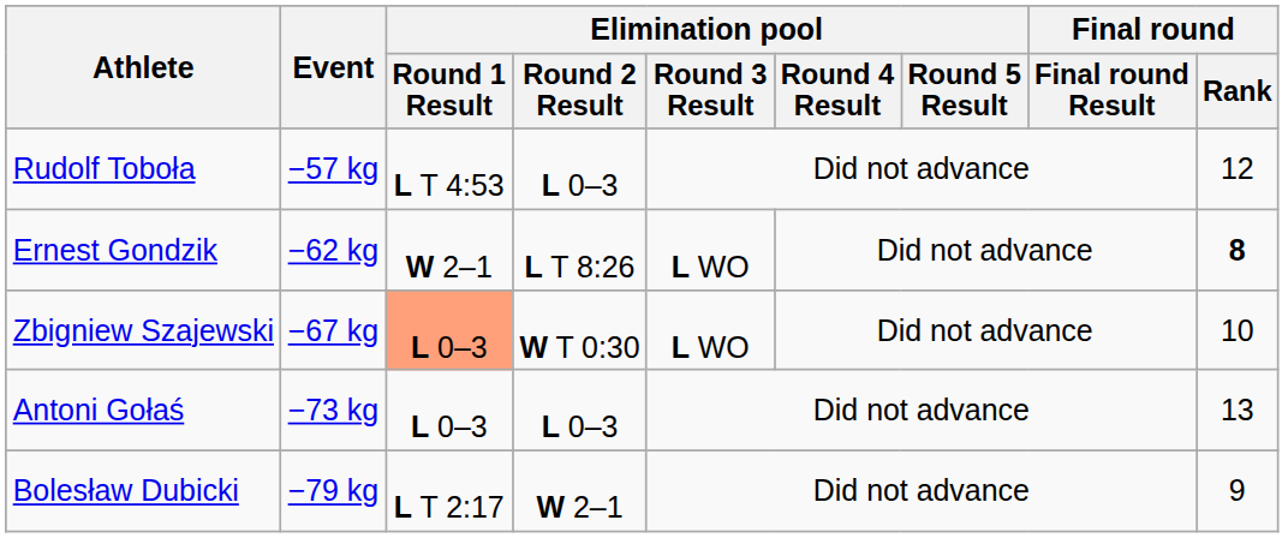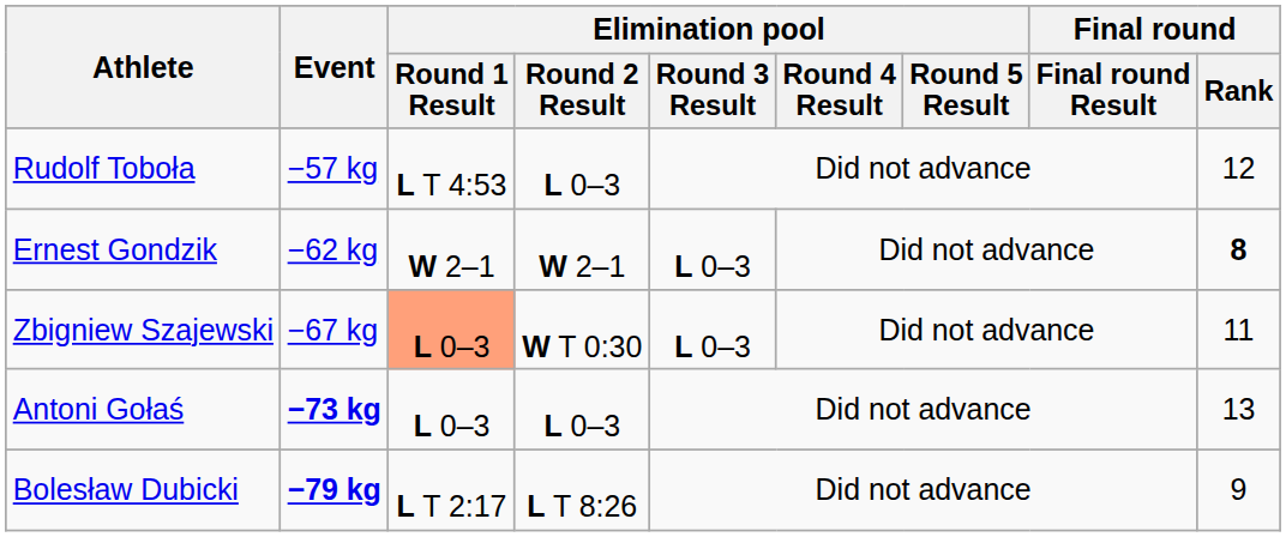Ernest Gondzik | Elimination pool / Round 2 Result: L T 8:26 -> W 2–1
Ernest Gondzik | Elimination pool / Round 3 Result: L WO -> L 0–3
Zbigniew Szajewski | Elimination pool / Round 3 Result: L WO -> L 0–3
Zbigniew Szajewski | Final round / Rank: 10 -> 11
Antoni Gołaś | Event: normal -> bold
Bolesław Dubicki | Event: normal -> bold
Bolesław Dubicki | Elimination pool / Round 2 Result: W 2–1 -> L T 8:26
